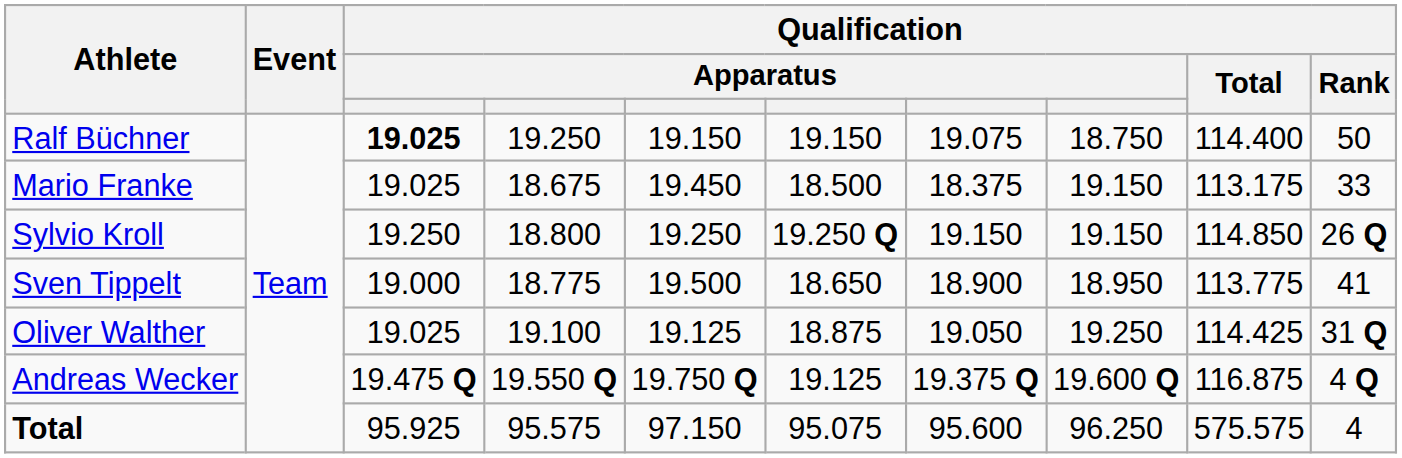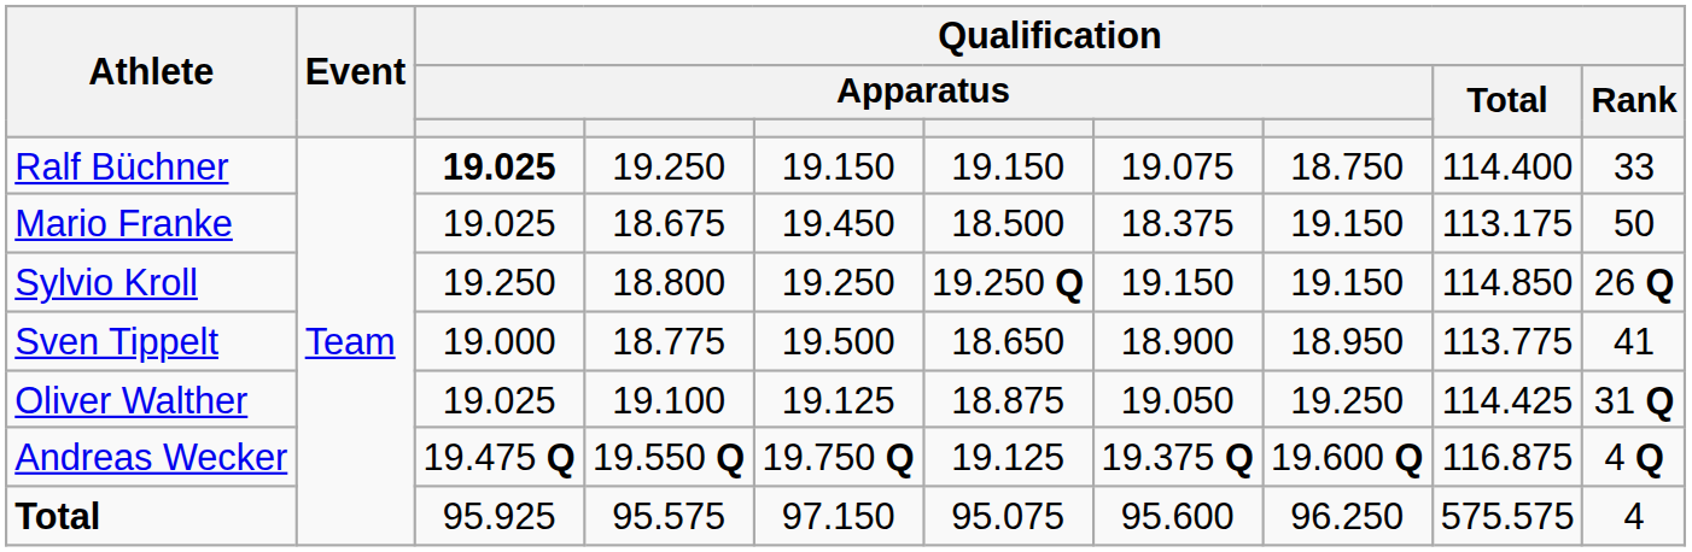Ralf Büchner | Qualification / Rank: 50 -> 33
Mario Franke | Qualification / Rank: 33 -> 50
